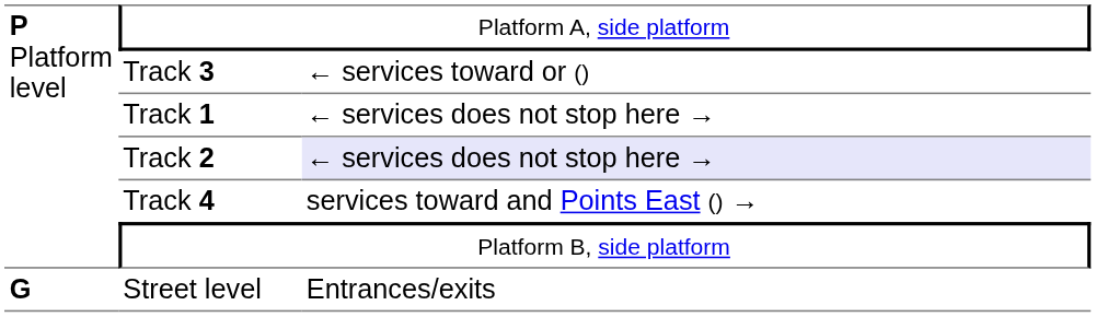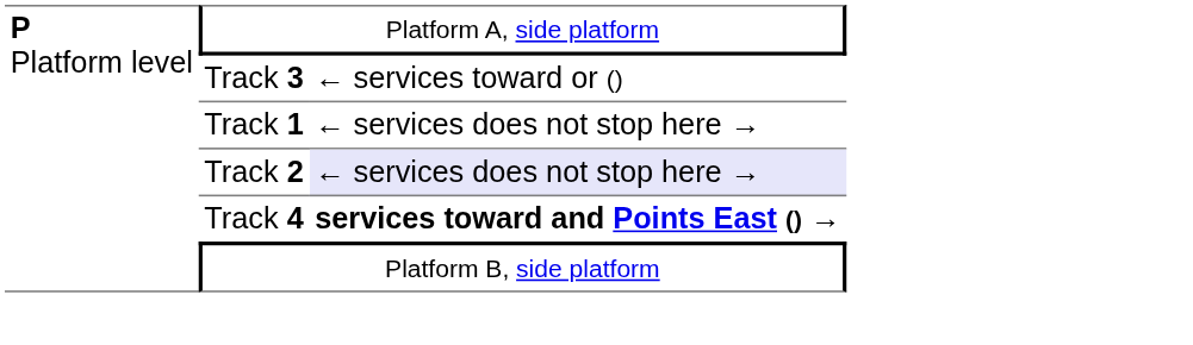Track 4 | column 3: normal -> bold
- row: G | Street level | Entrances/exits
